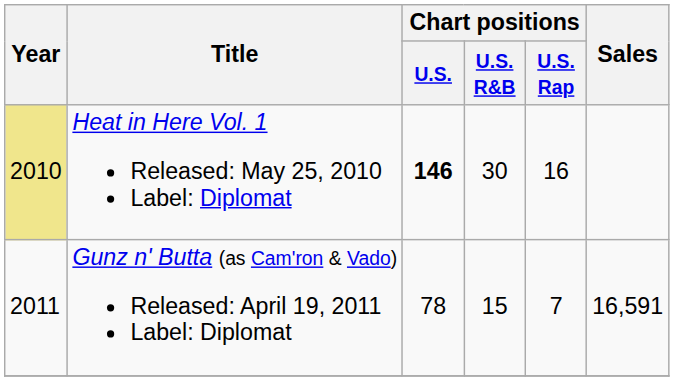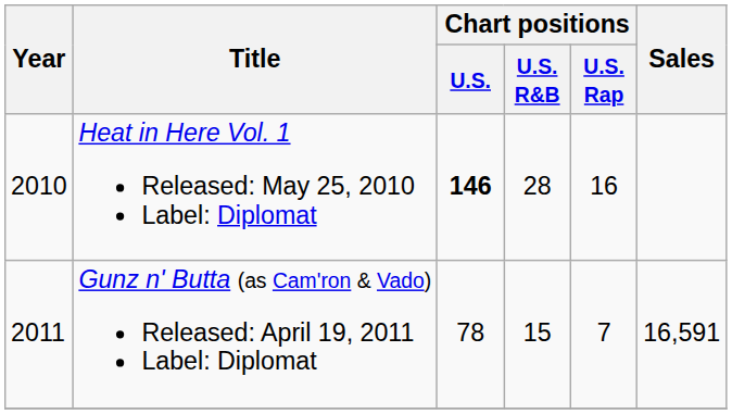Heat in Here Vol. 1 Released: May 25, 2010 Label: Diplomat | Year: khaki background -> no background
Heat in Here Vol. 1 Released: May 25, 2010 Label: Diplomat | Chart positions / U.S. R&B: 30 -> 28
